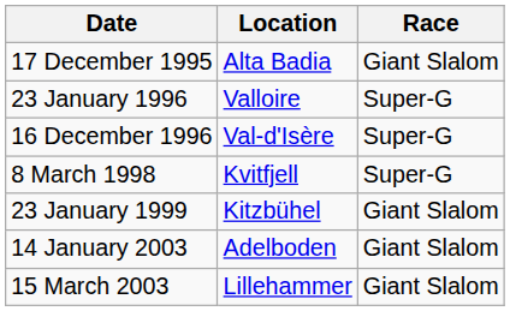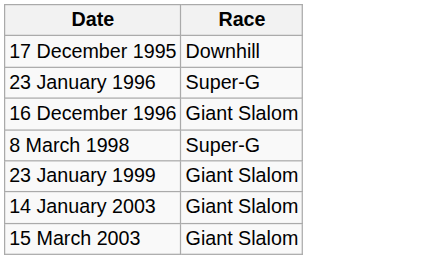- column: Location | Alta Badia | Valloire | Val-d'Isère | Kvitfjell | Kitzbühel | Adelboden | Lillehammer
17 December 1995 | Race: Giant Slalom -> Downhill
16 December 1996 | Race: Super-G -> Giant Slalom
